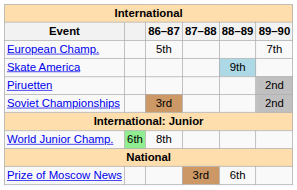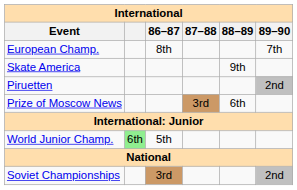European Champ. | 86–87: 5th -> 8th
Skate America | 88–89: lightblue background -> no background
rows swapped: Prize of Moscow News <-> Soviet Championships
World Junior Champ. | 86–87: 8th -> 5th
